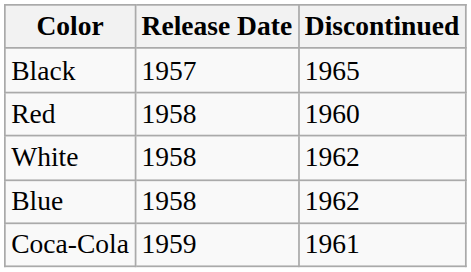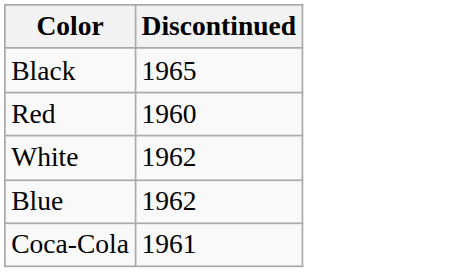- column: Release Date | 1957 | 1958 | 1958 | 1958 | 1959
